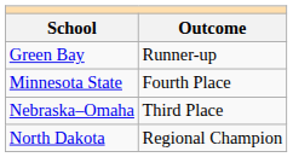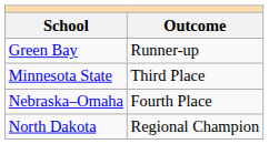Minnesota State | Outcome: Fourth Place -> Third Place
Nebraska–Omaha | Outcome: Third Place -> Fourth Place
